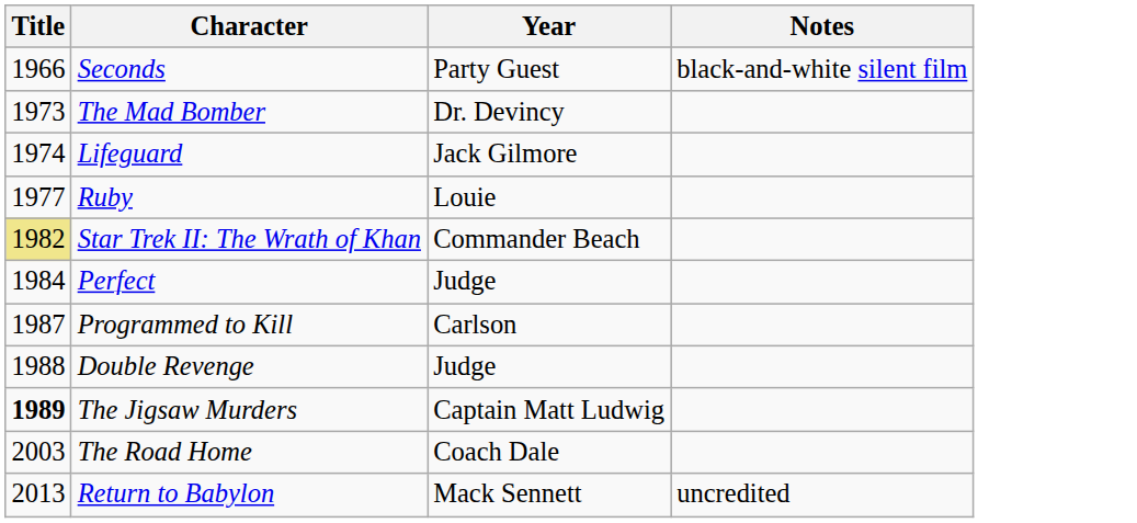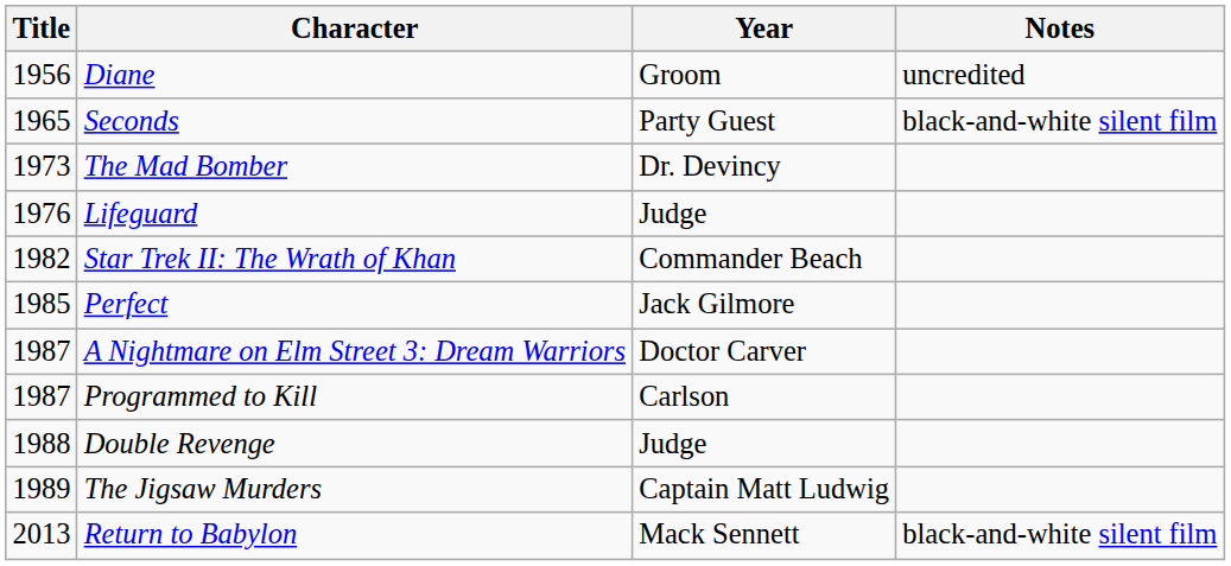+ row: 1956 | Diane | Groom | uncredited
Seconds | Title: 1966 -> 1965
Lifeguard | Title: 1974 -> 1976
Lifeguard | Year: Jack Gilmore -> Judge
- row: 1977 | Ruby | Louie
Star Trek II: The Wrath of Khan | Title: khaki background -> no background
Perfect | Title: 1984 -> 1985
Perfect | Year: Judge -> Jack Gilmore
+ row: 1987 | A Nightmare on Elm Street 3: Dream Warriors | Doctor Carver
The Jigsaw Murders | Title: bold -> normal
- row: 2003 | The Road Home | Coach Dale
Return to Babylon | Notes: uncredited -> black-and-white silent film
